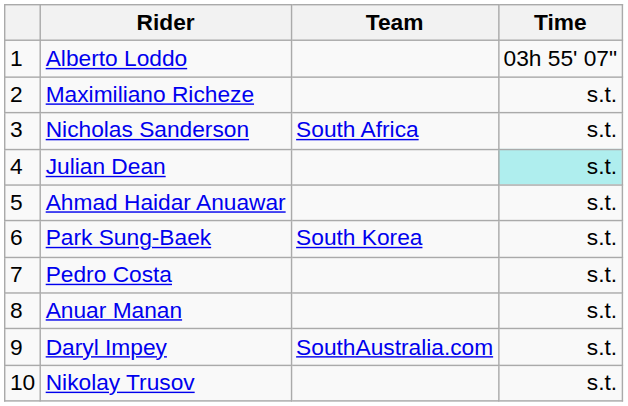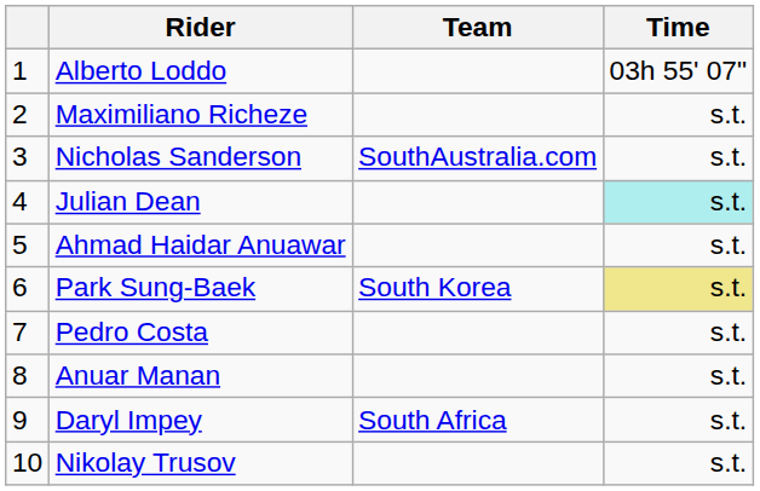Nicholas Sanderson | Team: South Africa -> SouthAustralia.com
Park Sung-Baek | Time: no background -> khaki background
Daryl Impey | Team: SouthAustralia.com -> South Africa
